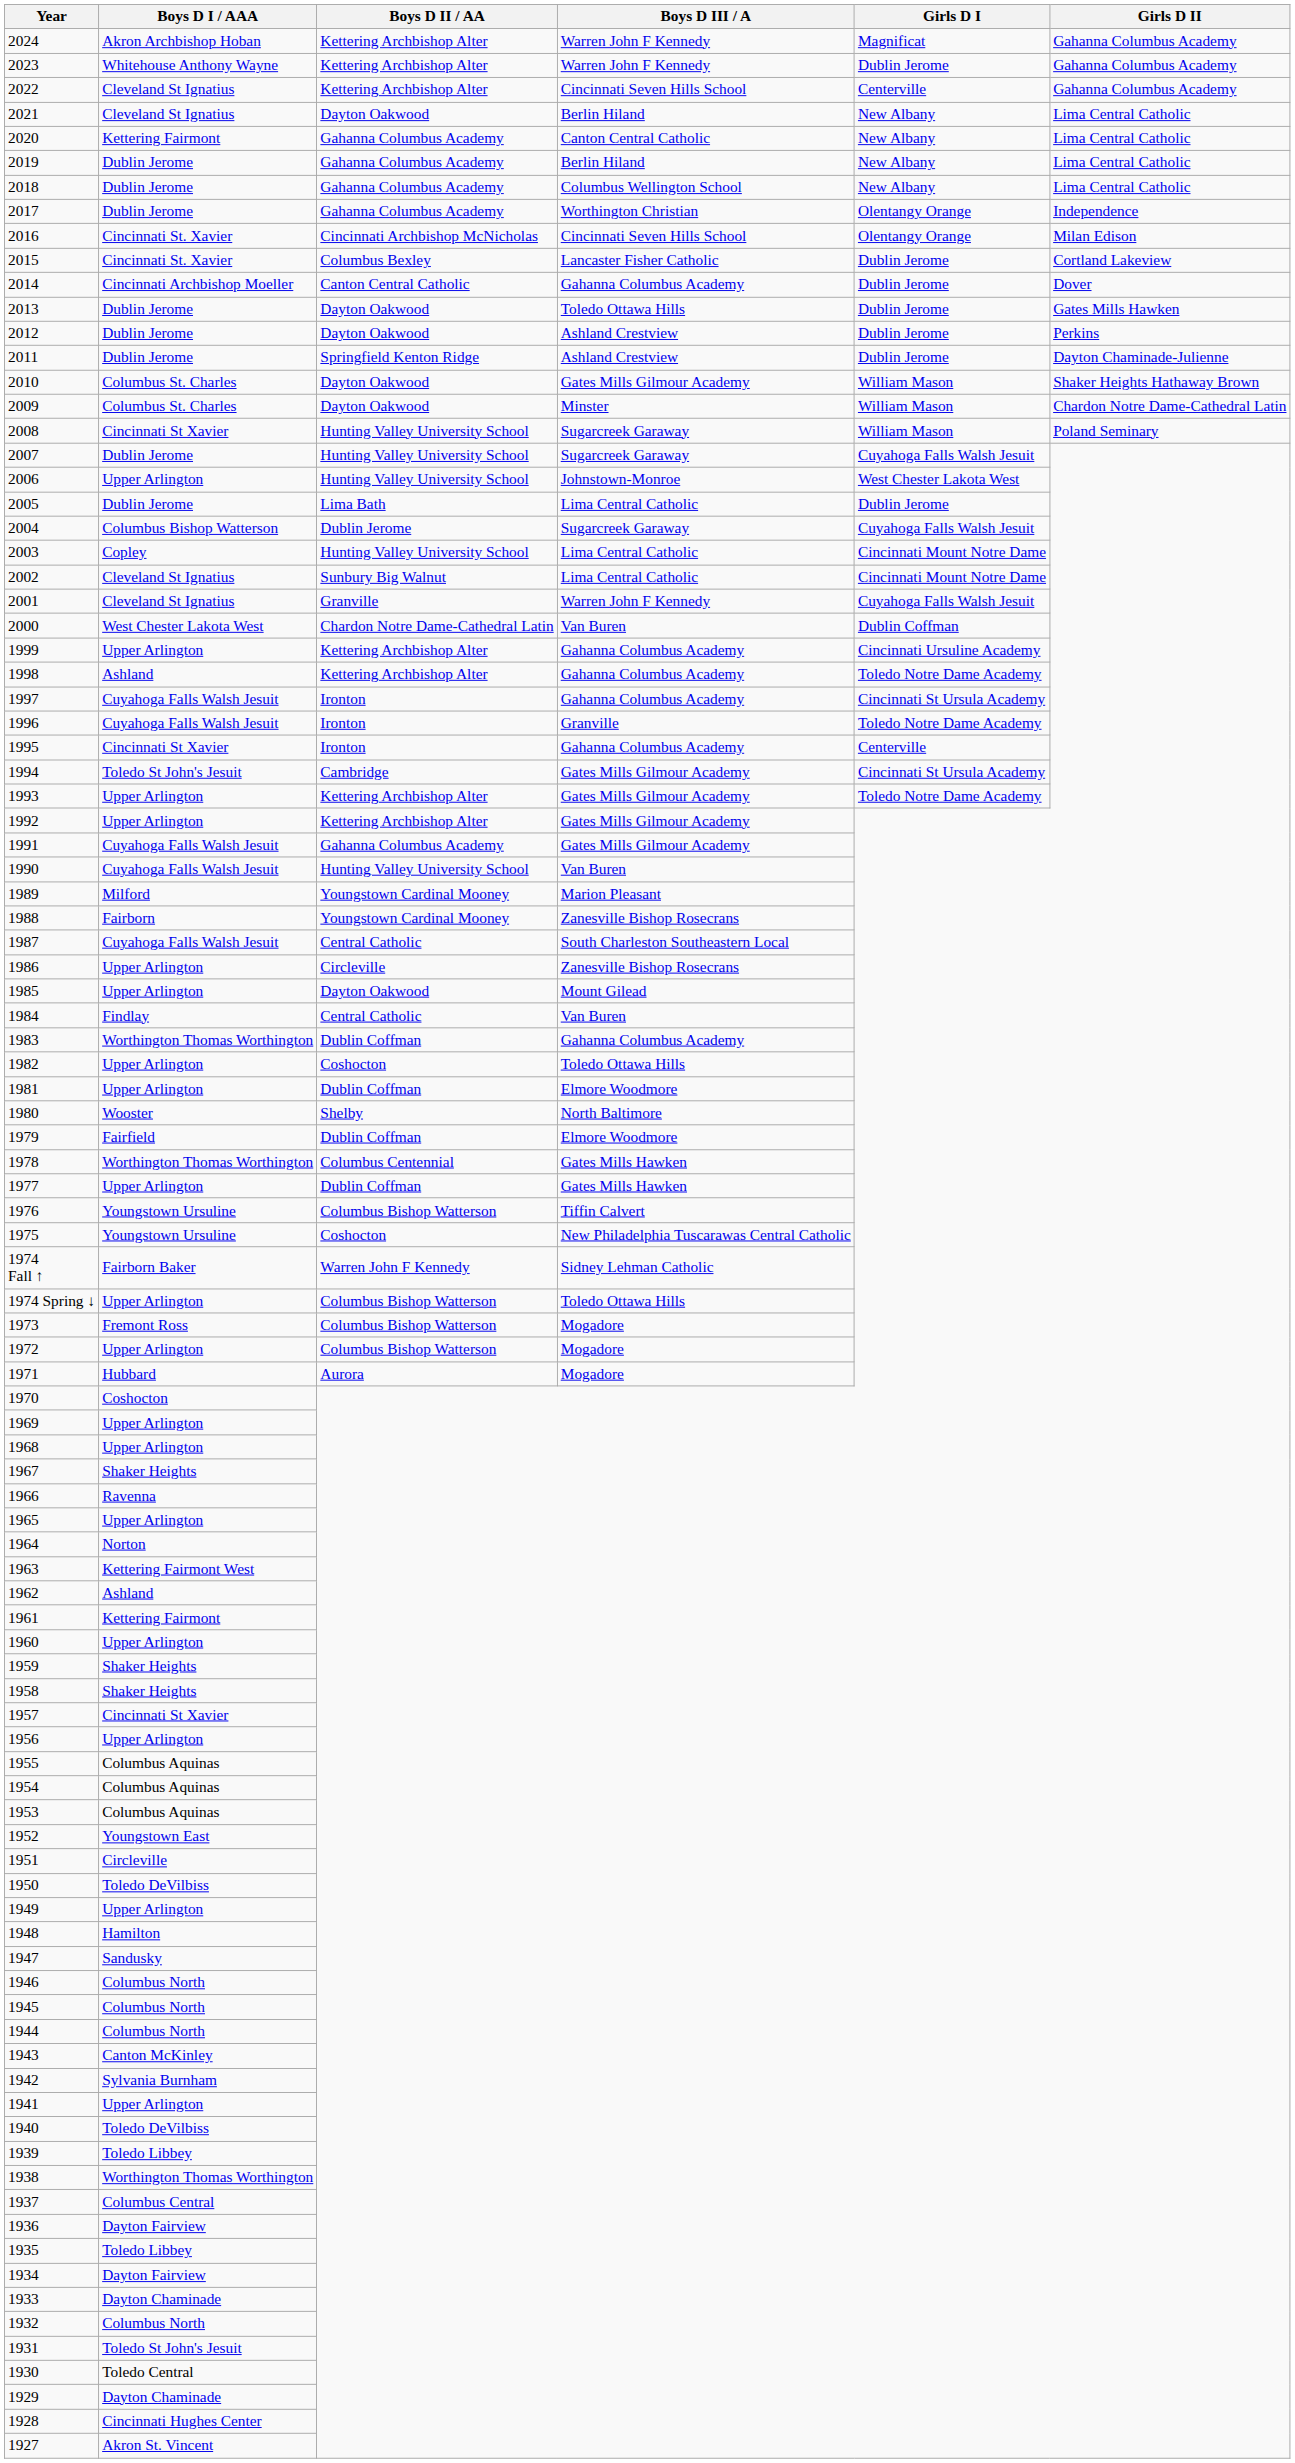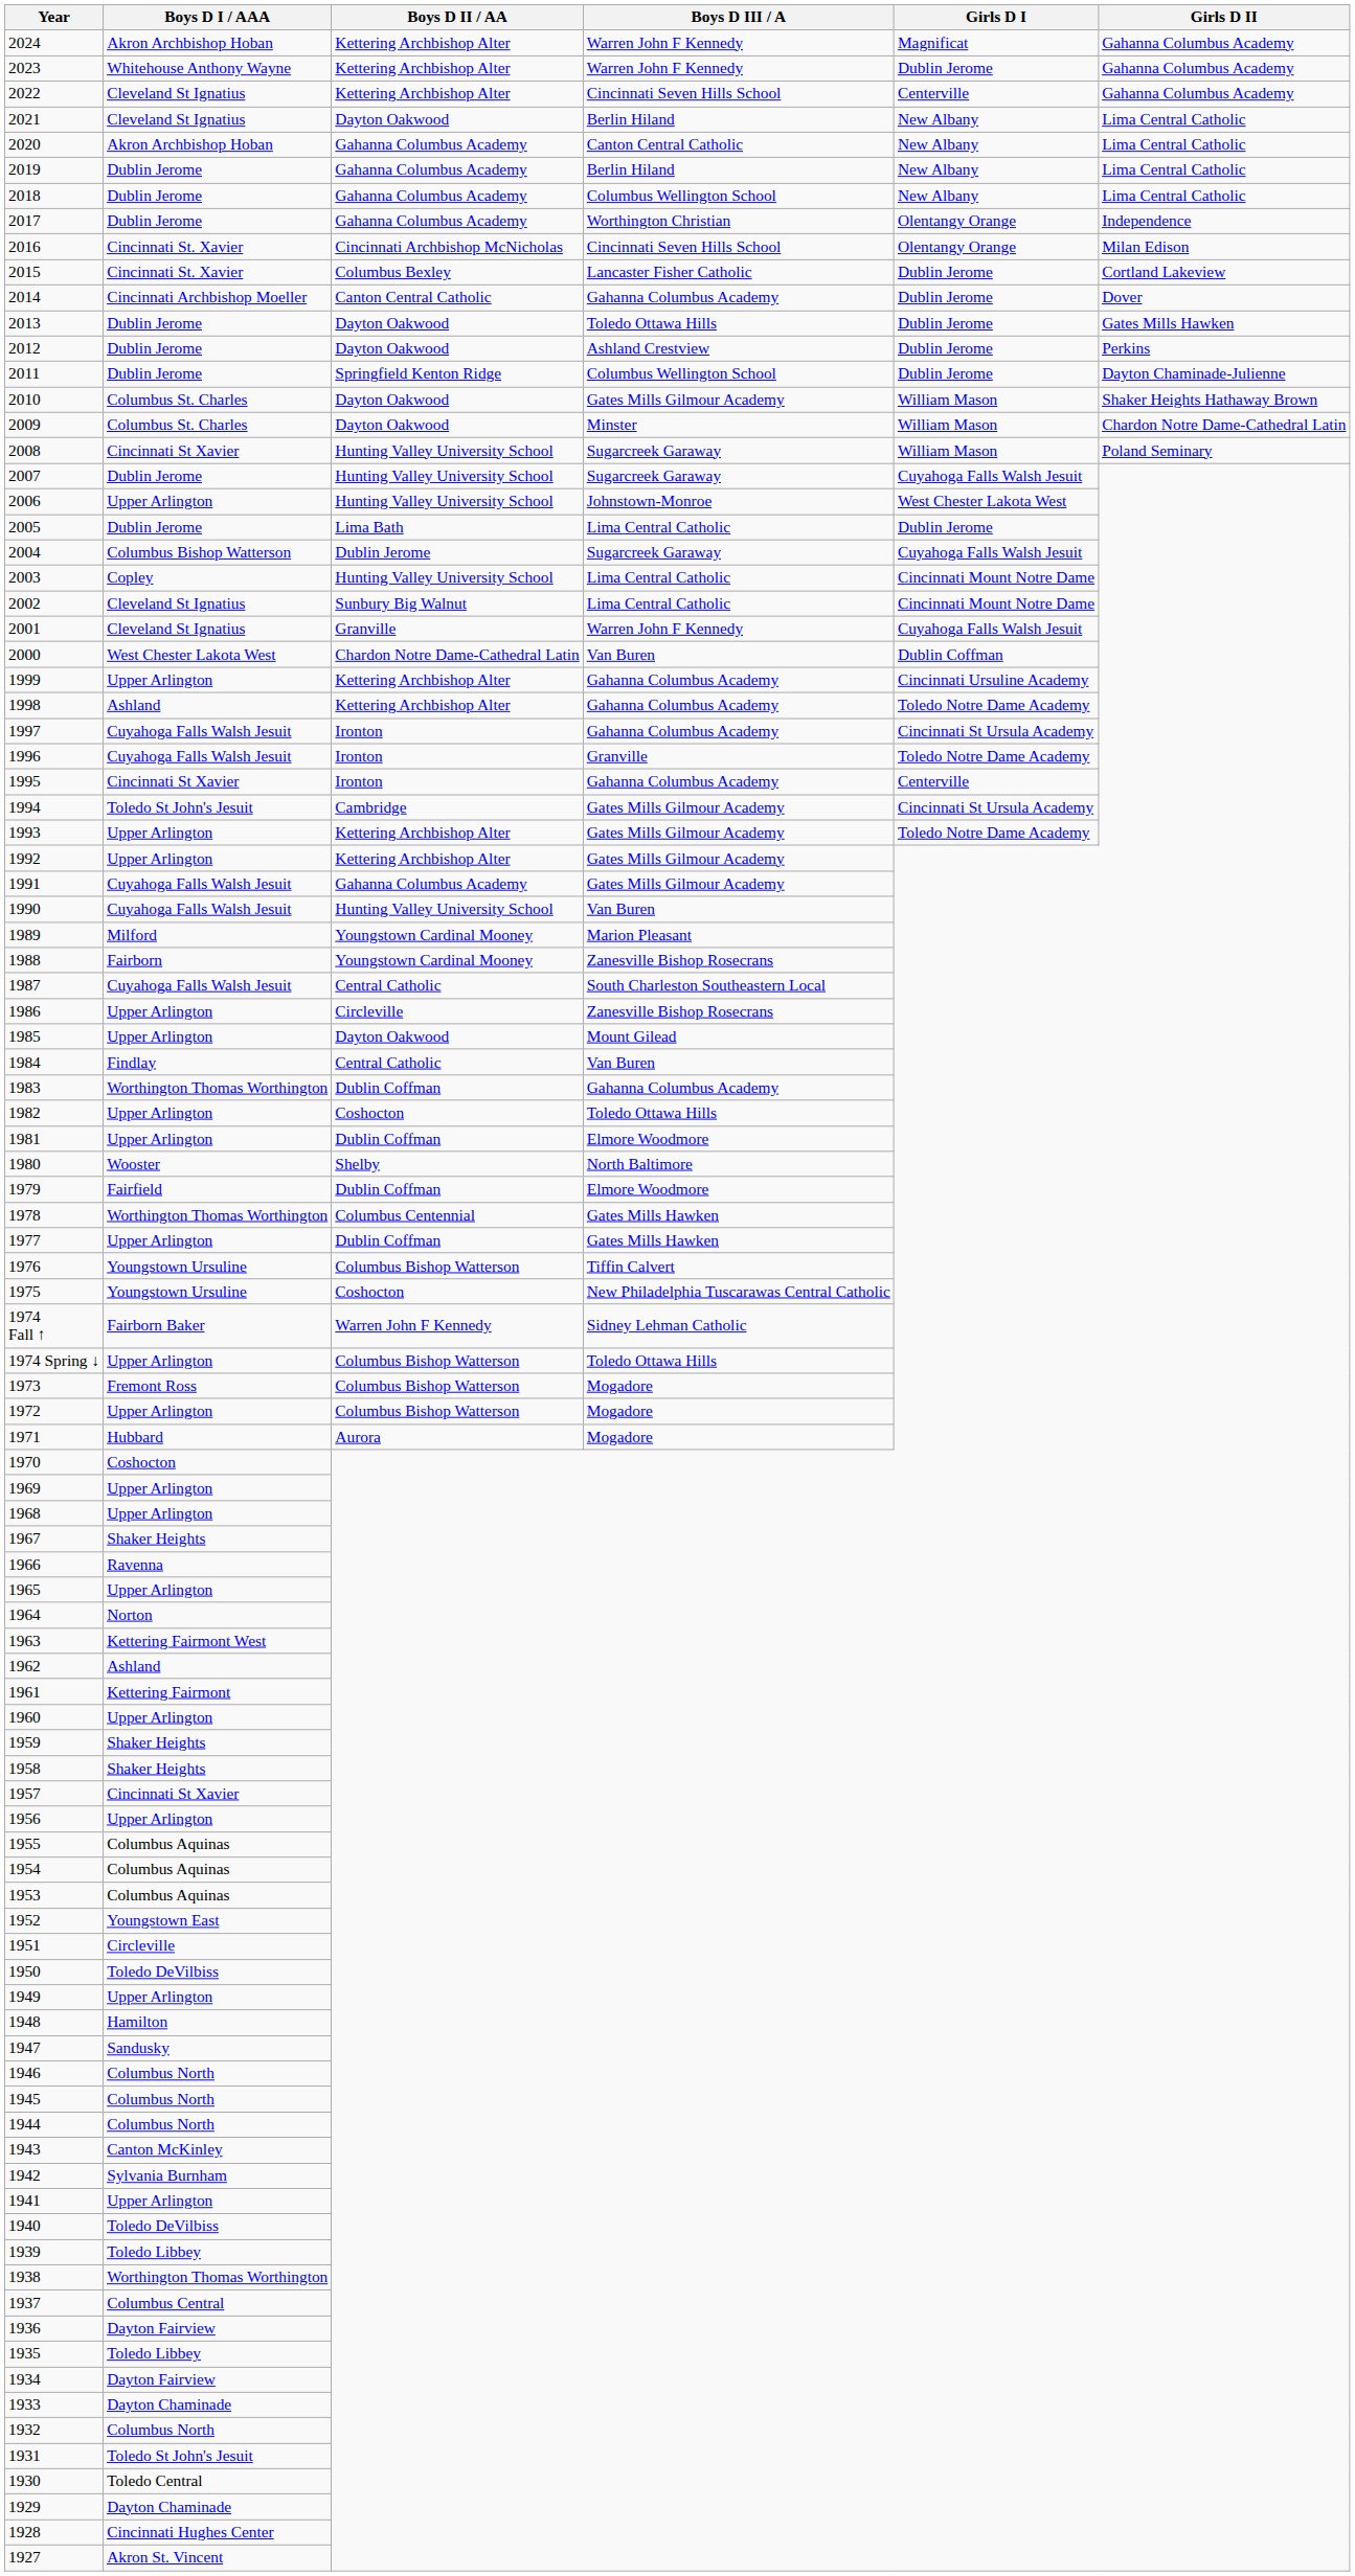2020 | Boys D I / AAA: Kettering Fairmont -> Akron Archbishop Hoban
2011 | Boys D III / A: Ashland Crestview -> Columbus Wellington School
